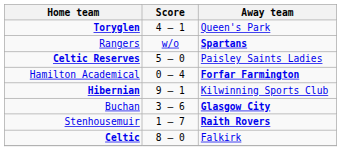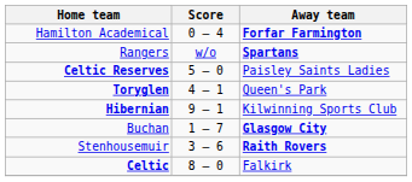rows swapped: Hamilton Academical <-> Toryglen
Buchan | Score: 3 – 6 -> 1 – 7
Stenhousemuir | Score: 1 – 7 -> 3 – 6
